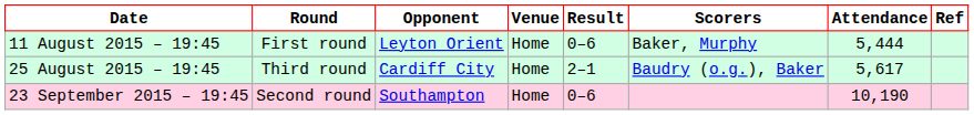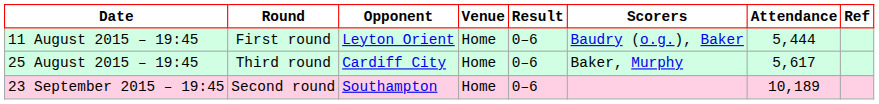11 August 2015 – 19:45 | Scorers: Baker, Murphy -> Baudry (o.g.), Baker
25 August 2015 – 19:45 | Result: 2–1 -> 0–6
25 August 2015 – 19:45 | Scorers: Baudry (o.g.), Baker -> Baker, Murphy
23 September 2015 – 19:45 | Attendance: 10,190 -> 10,189
